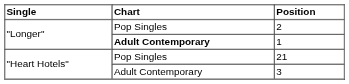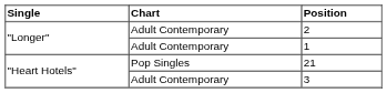2 | Chart: Pop Singles -> Adult Contemporary
1 | Chart: bold -> normal
